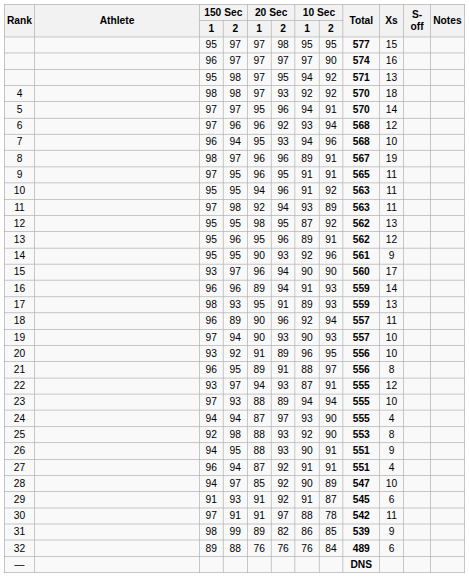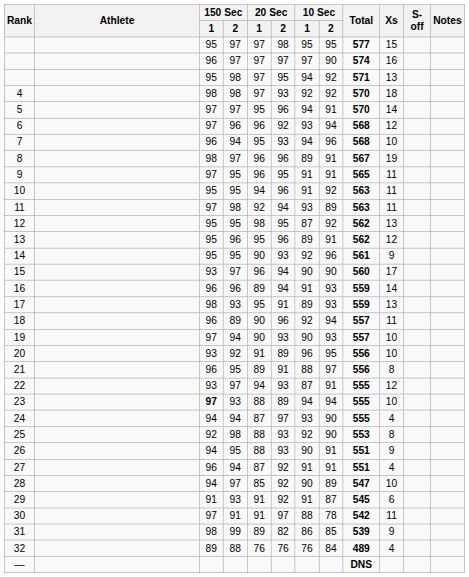23 | 150 Sec / 1: normal -> bold
32 | Xs: 6 -> 4
